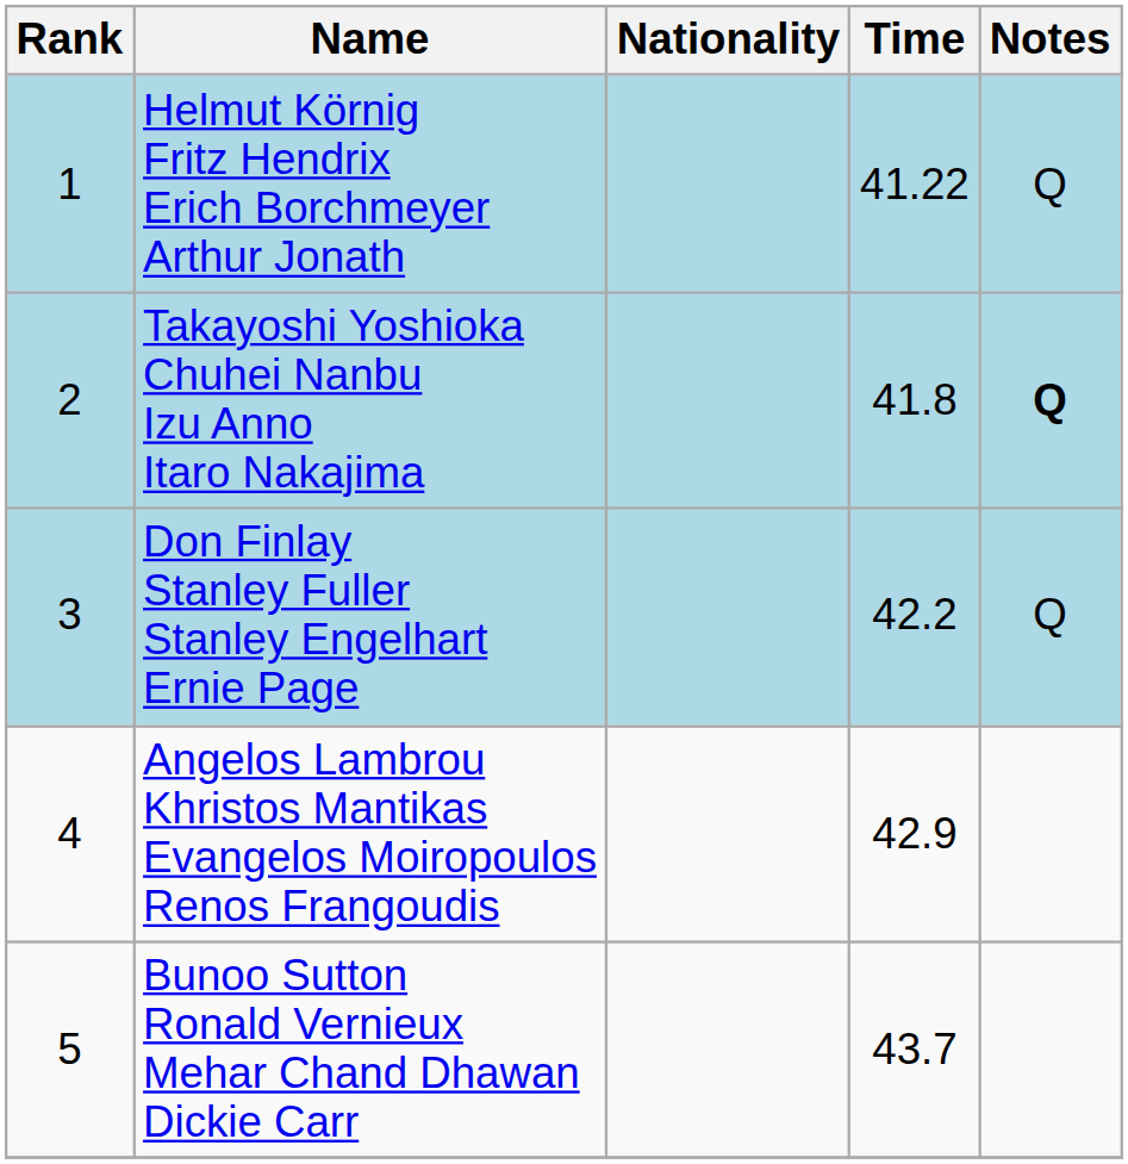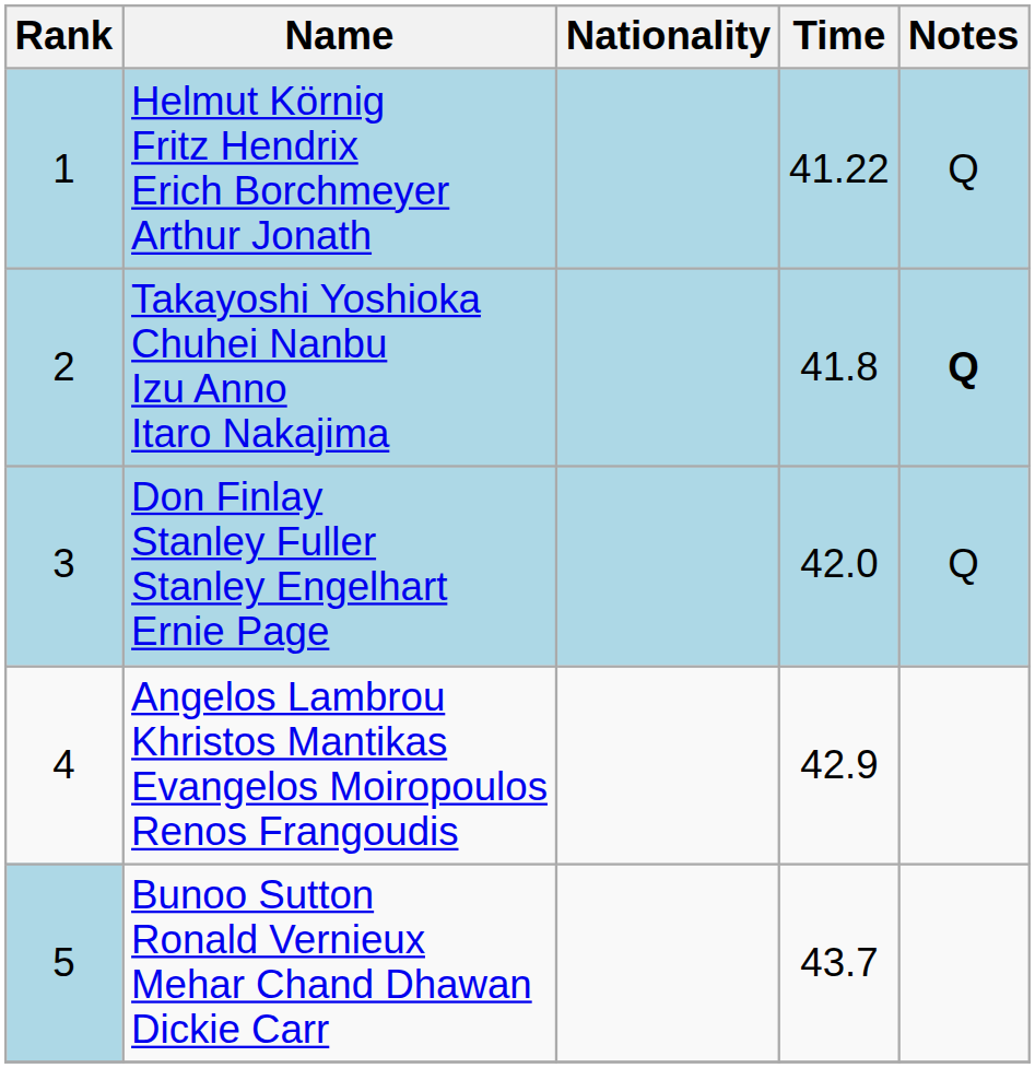Don Finlay Stanley Fuller Stanley Engelhart Ernie Page | Time: 42.2 -> 42.0
Bunoo Sutton Ronald Vernieux Mehar Chand Dhawan Dickie Carr | Rank: no background -> lightblue background
